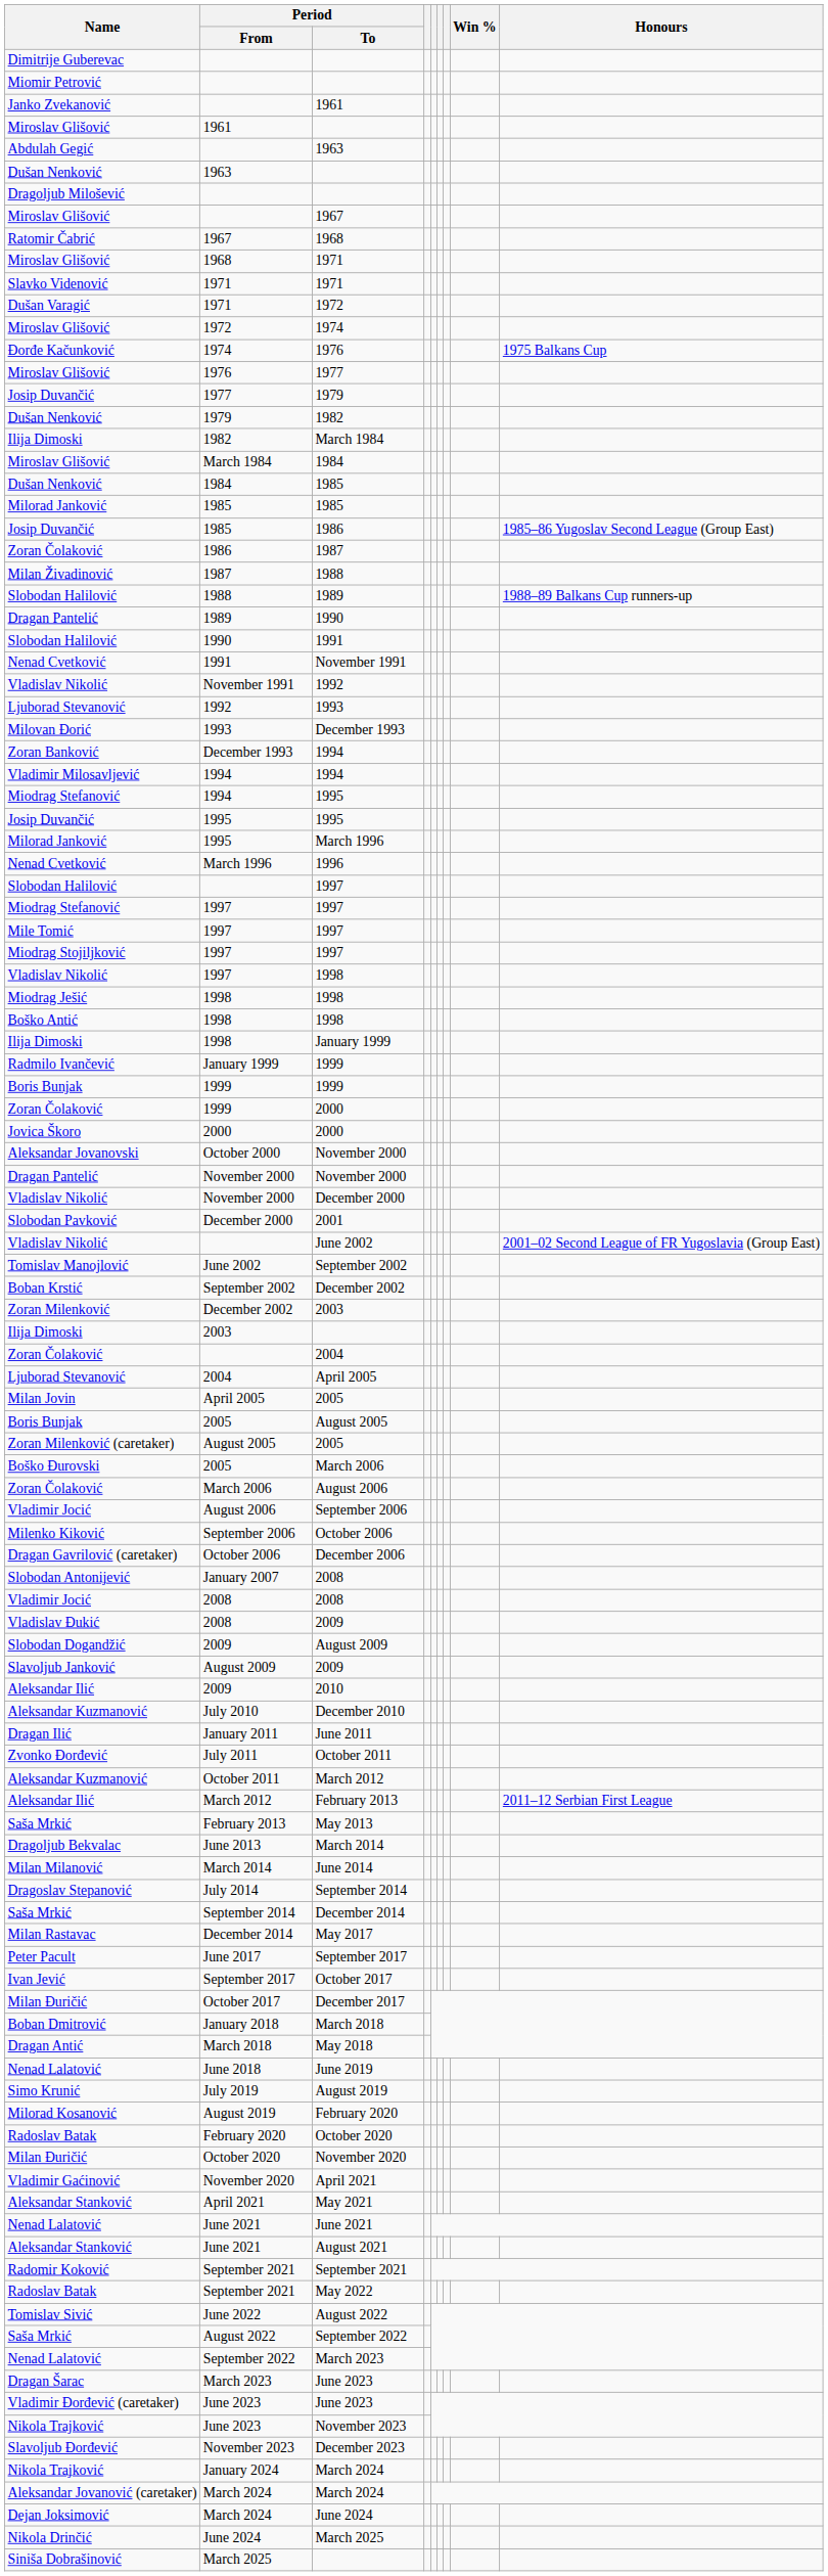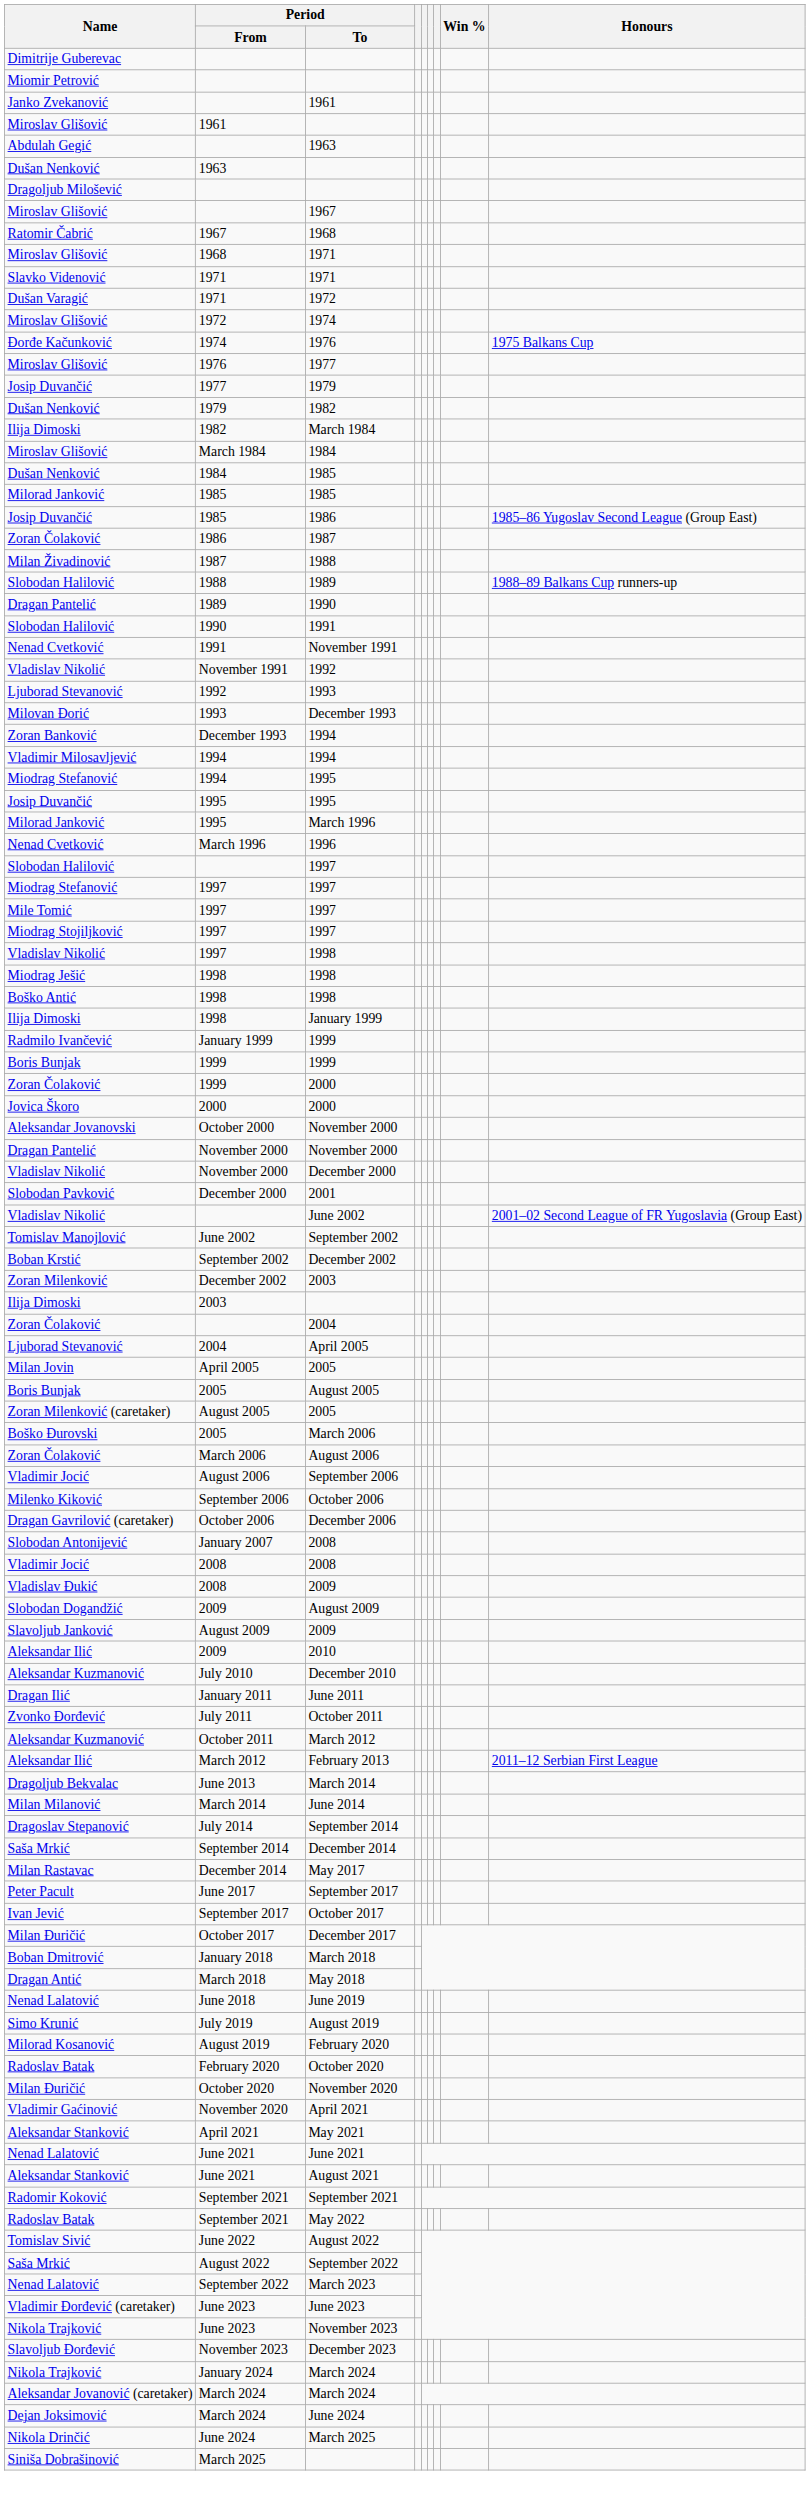- row: Saša Mrkić | February 2013 | May 2013
- row: Dragan Šarac | March 2023 | June 2023
